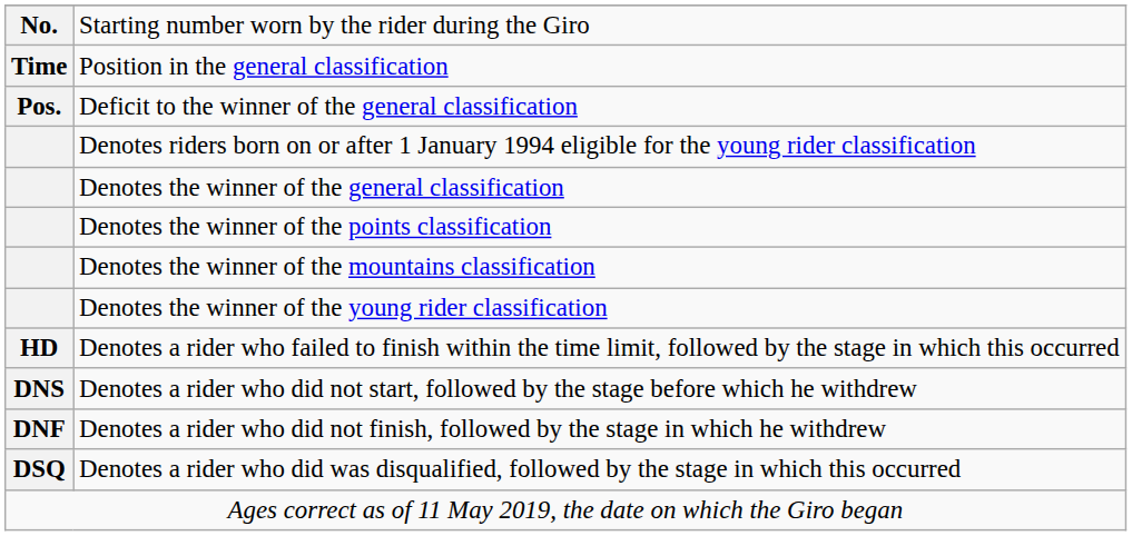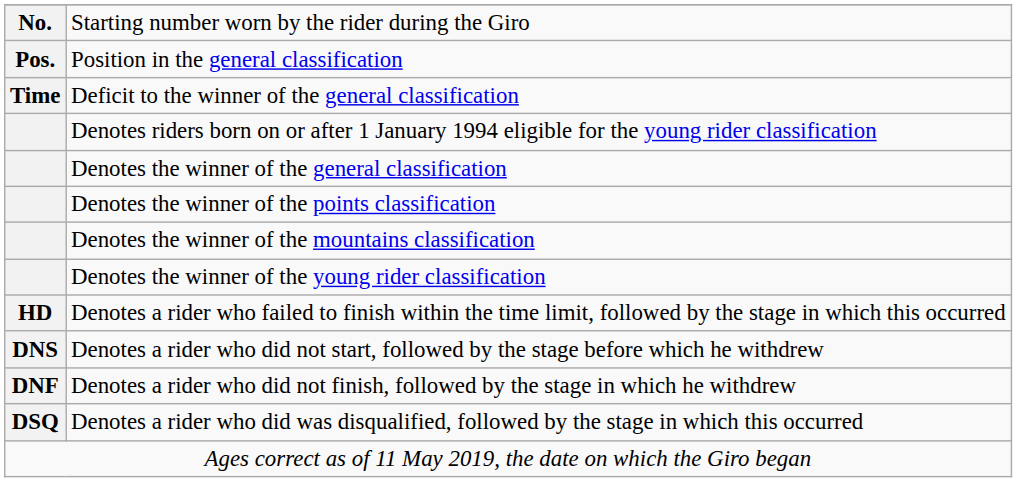Position in the general classification | column 1: Time -> Pos.
Deficit to the winner of the general classification | column 1: Pos. -> Time
